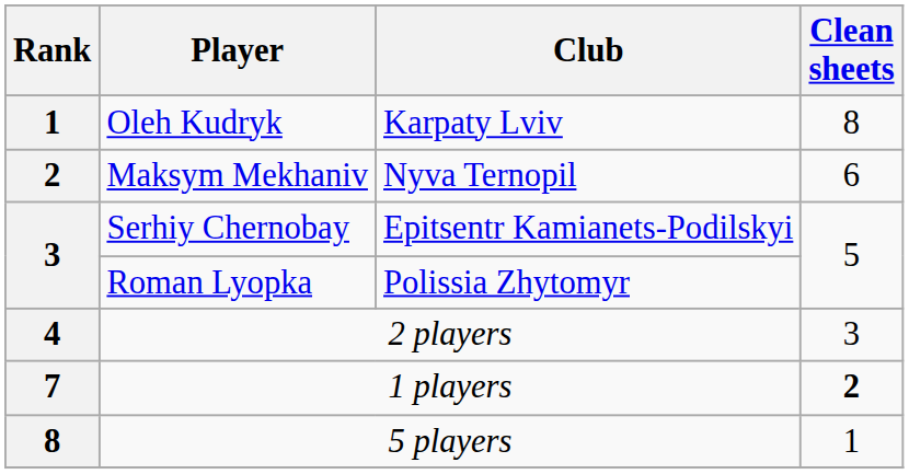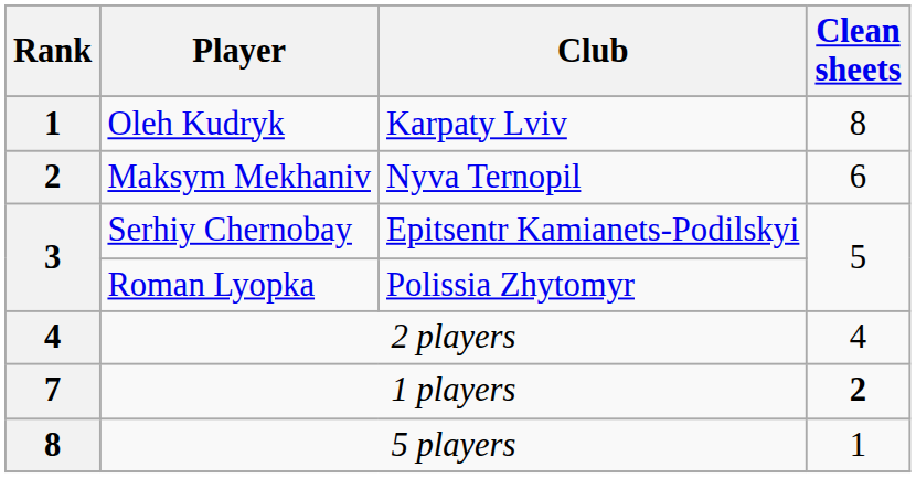2 players | Clean sheets: 3 -> 4
